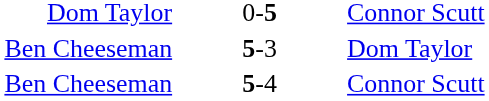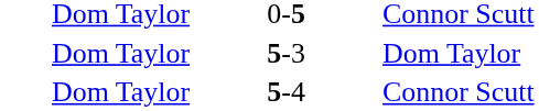5-3 | column 1: Ben Cheeseman -> Dom Taylor
5-4 | column 1: Ben Cheeseman -> Dom Taylor
